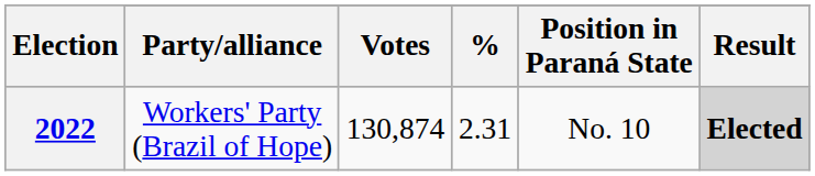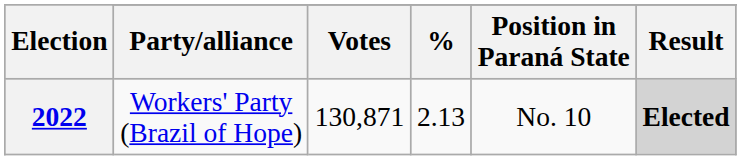2022 | Votes: 130,874 -> 130,871
2022 | %: 2.31 -> 2.13
